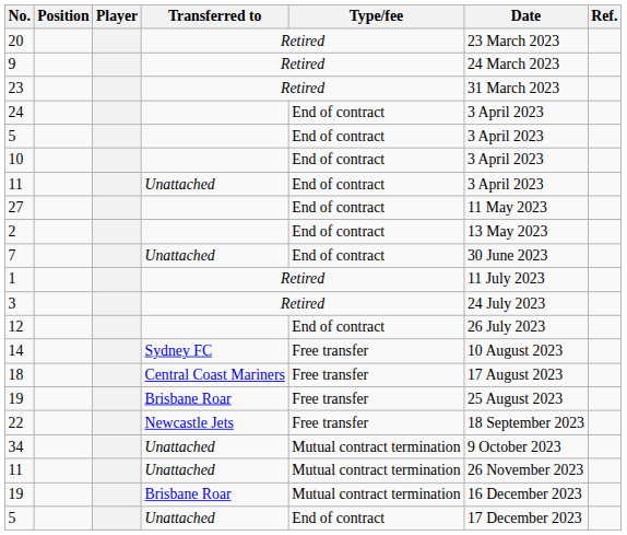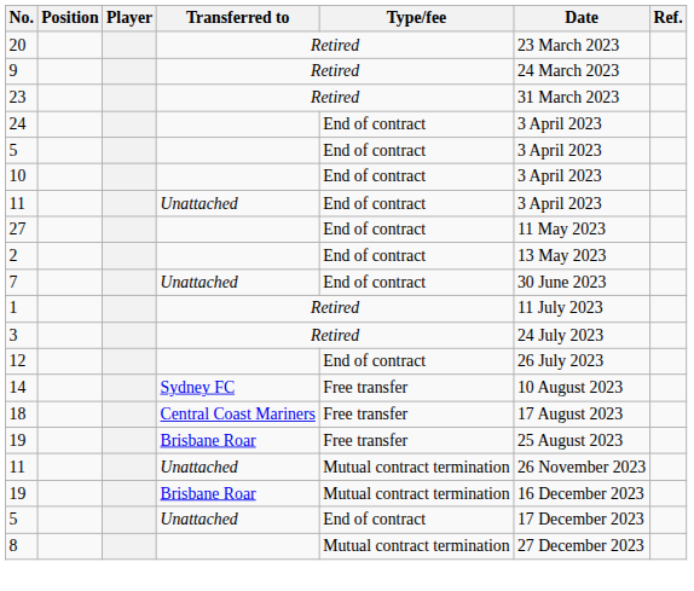- row: 22 | Newcastle Jets | Free transfer | 18 September 2023
- row: 34 | Unattached | Mutual contract termination | 9 October 2023
+ row: 8 | Mutual contract termination | 27 December 2023
